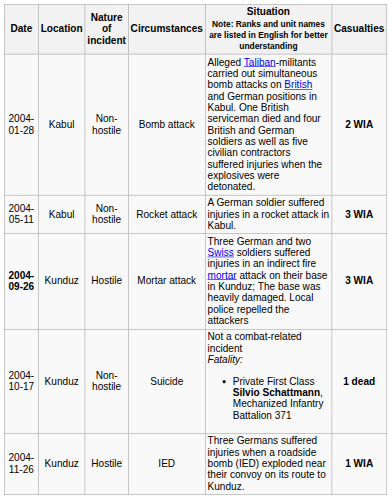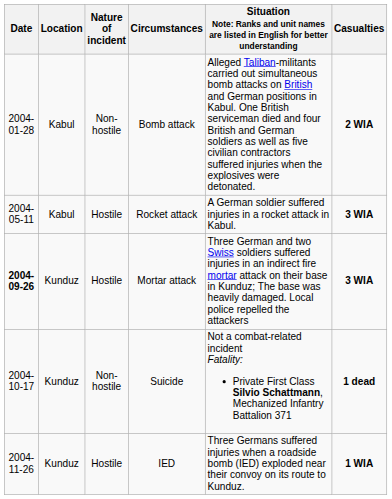Rocket attack | Nature of incident: Non-hostile -> Hostile
